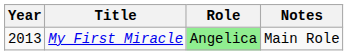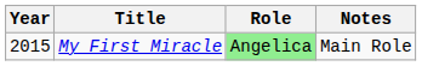My First Miracle | Year: 2013 -> 2015
